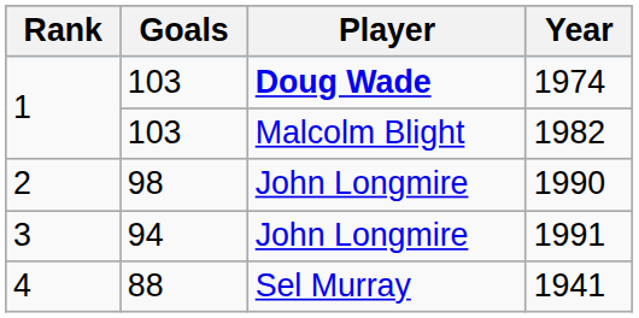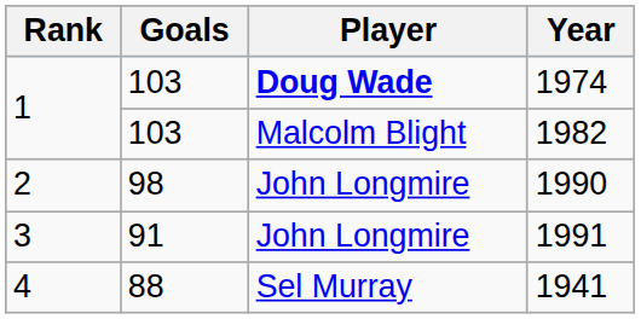1991 | Goals: 94 -> 91
